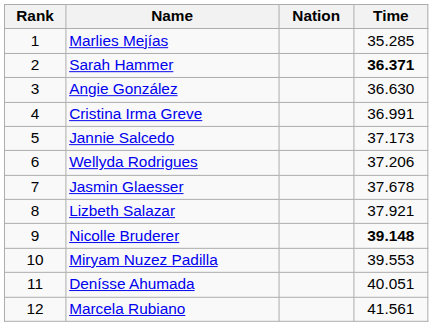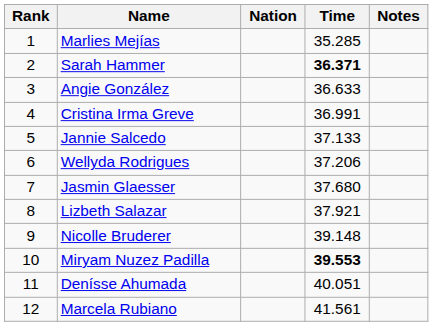+ column: Notes
Angie González | Time: 36.630 -> 36.633
Jannie Salcedo | Time: 37.173 -> 37.133
Jasmin Glaesser | Time: 37.678 -> 37.680
Nicolle Bruderer | Time: bold -> normal
Miryam Nuzez Padilla | Time: normal -> bold
